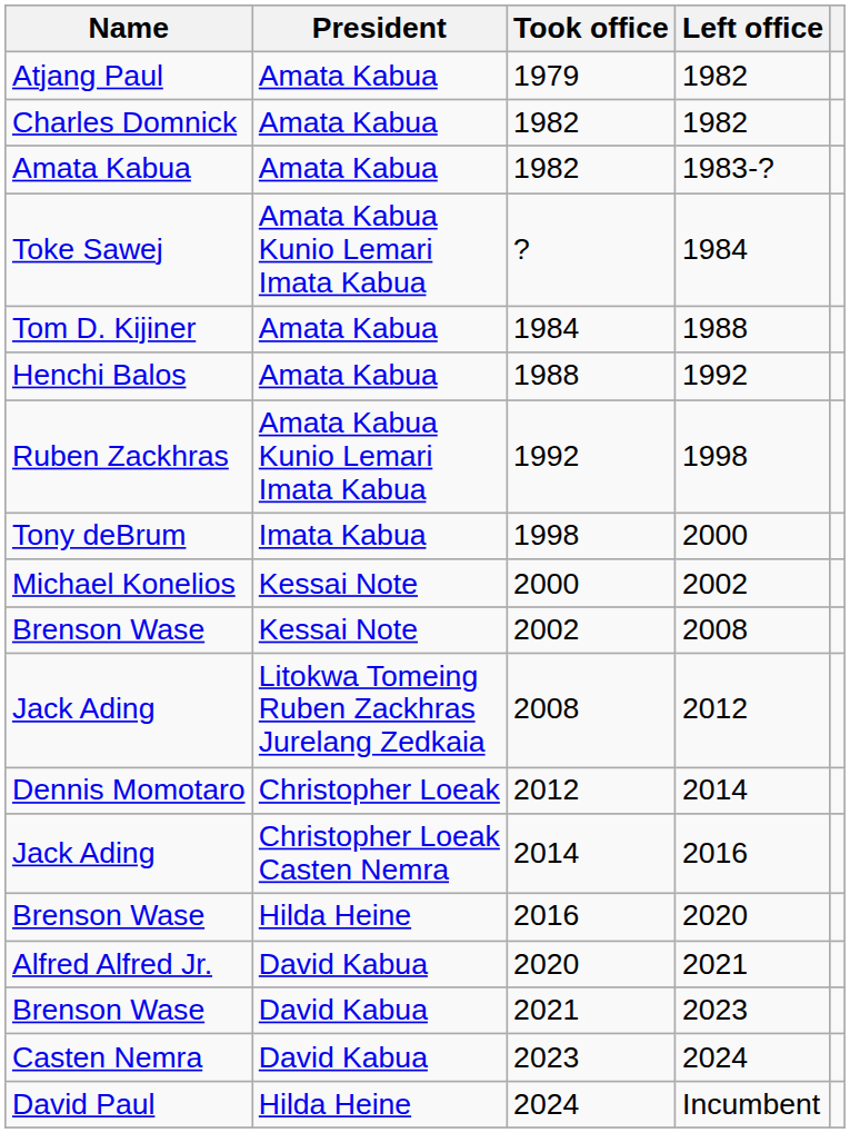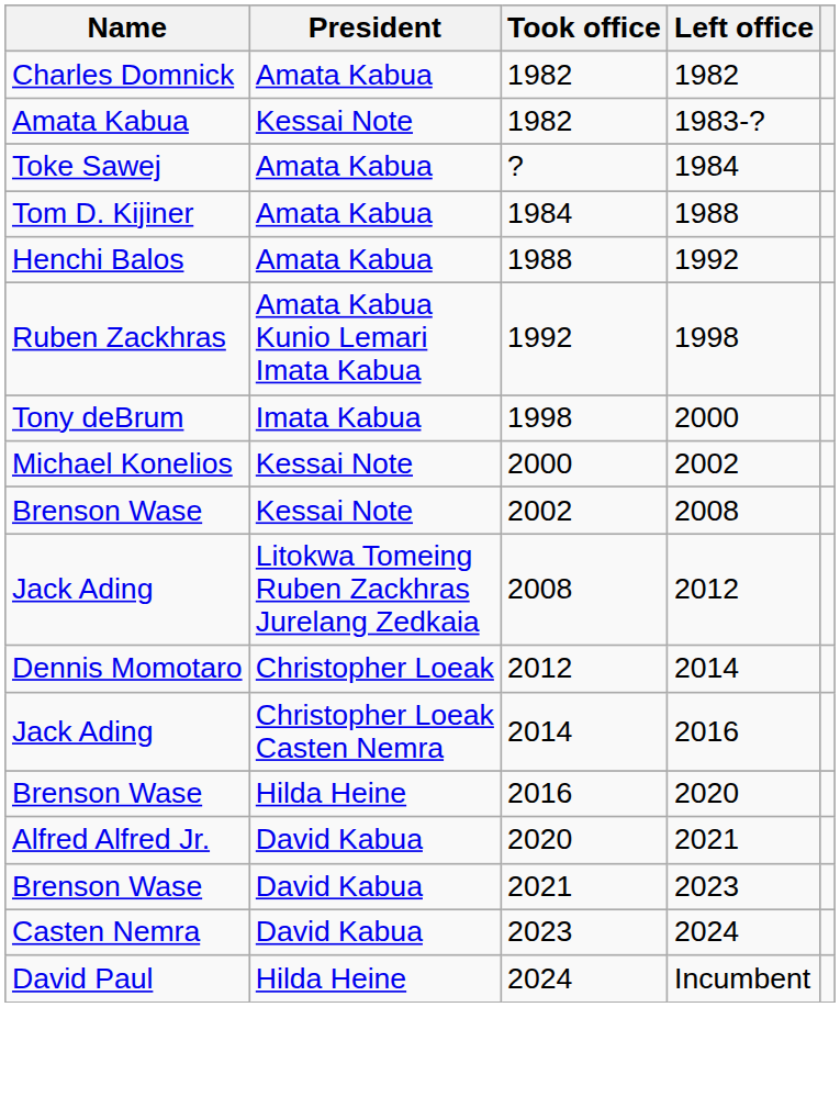- row: Atjang Paul | Amata Kabua | 1979 | 1982
1982 / 1983-? | President: Amata Kabua -> Kessai Note
? | President: Amata Kabua Kunio Lemari Imata Kabua -> Amata Kabua
